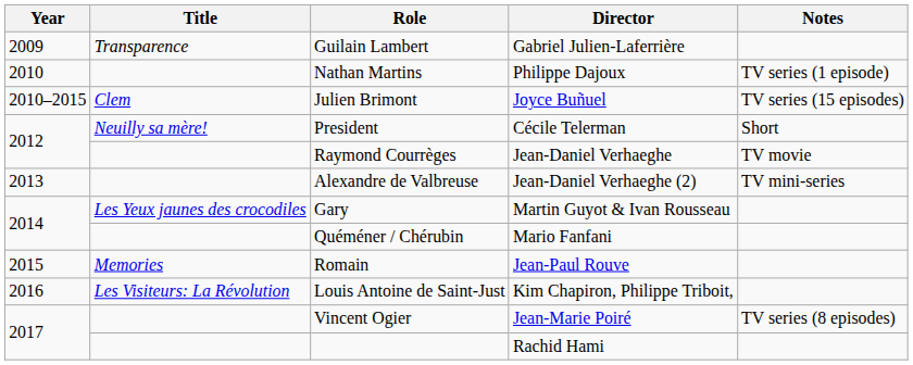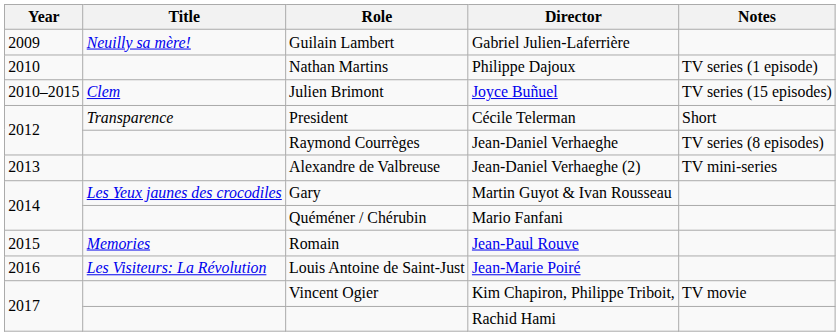Guilain Lambert | Title: Transparence -> Neuilly sa mère!
President | Title: Neuilly sa mère! -> Transparence
Raymond Courrèges | Notes: TV movie -> TV series (8 episodes)
Louis Antoine de Saint-Just | Director: Kim Chapiron, Philippe Triboit, -> Jean-Marie Poiré
Vincent Ogier | Director: Jean-Marie Poiré -> Kim Chapiron, Philippe Triboit,
Vincent Ogier | Notes: TV series (8 episodes) -> TV movie
